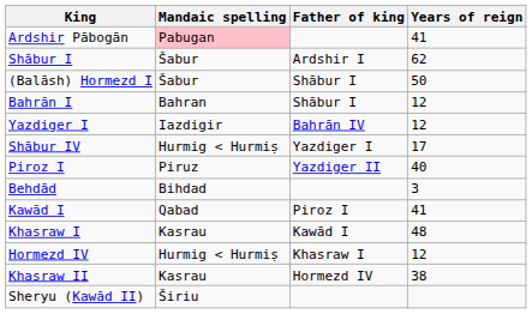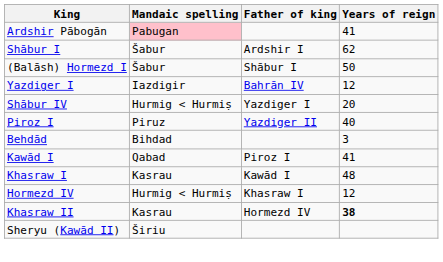- row: Bahrān I | Bahran | Shābur I | 12
Shābur IV | Years of reign: 17 -> 20
Khasraw II | Years of reign: normal -> bold
